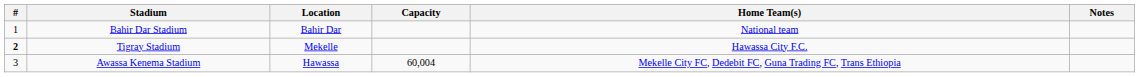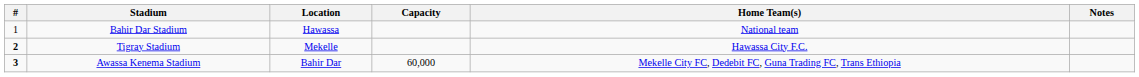Bahir Dar Stadium | Location: Bahir Dar -> Hawassa
Awassa Kenema Stadium | #: normal -> bold
Awassa Kenema Stadium | Location: Hawassa -> Bahir Dar
Awassa Kenema Stadium | Capacity: 60,004 -> 60,000
